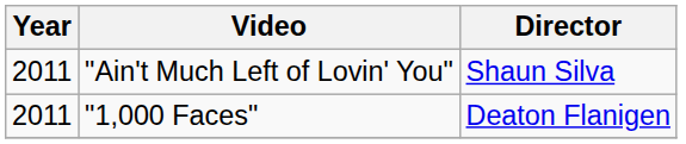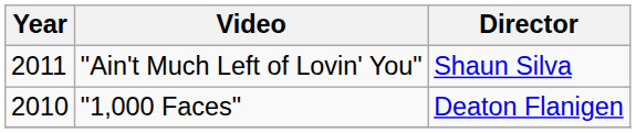"1,000 Faces" | Year: 2011 -> 2010
